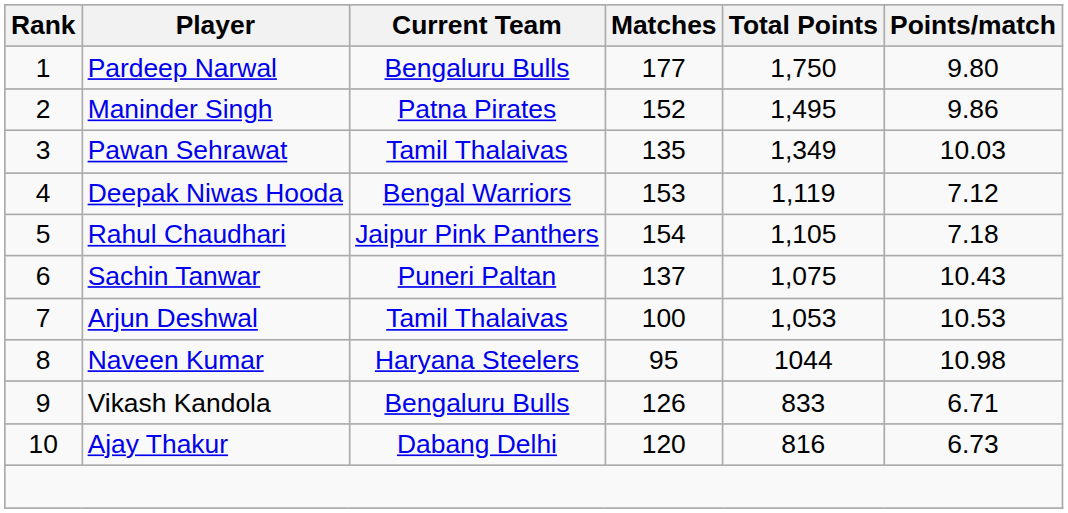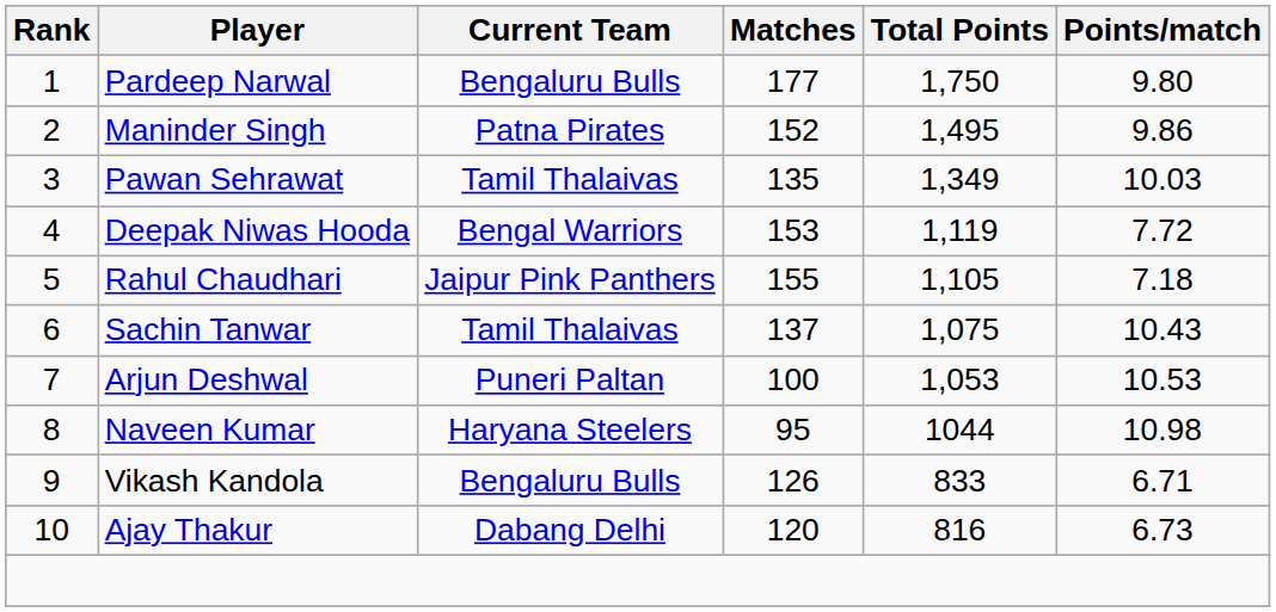Deepak Niwas Hooda | Points/match: 7.12 -> 7.72
Rahul Chaudhari | Matches: 154 -> 155
Sachin Tanwar | Current Team: Puneri Paltan -> Tamil Thalaivas
Arjun Deshwal | Current Team: Tamil Thalaivas -> Puneri Paltan
